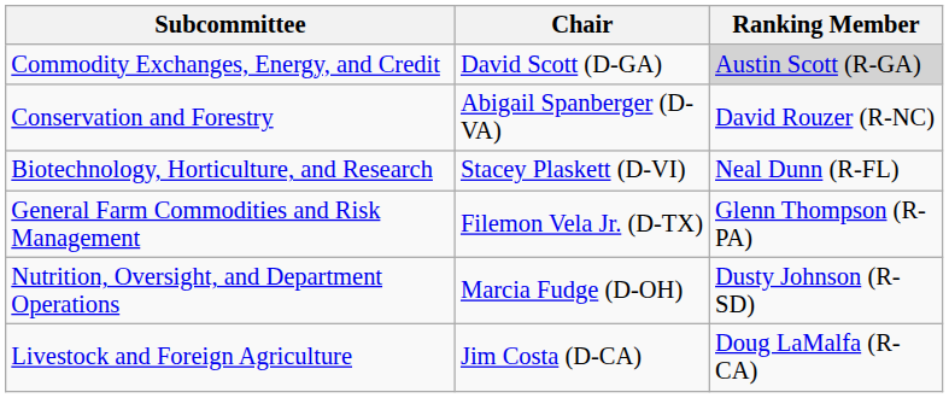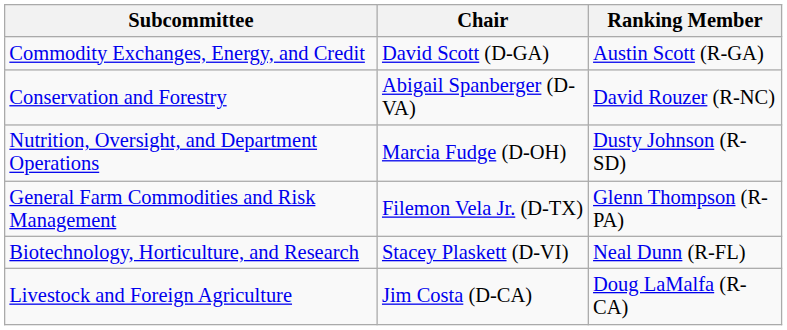Commodity Exchanges, Energy, and Credit | Ranking Member: lightgrey background -> no background
rows swapped: Nutrition, Oversight, and Department Operations <-> Biotechnology, Horticulture, and Research
